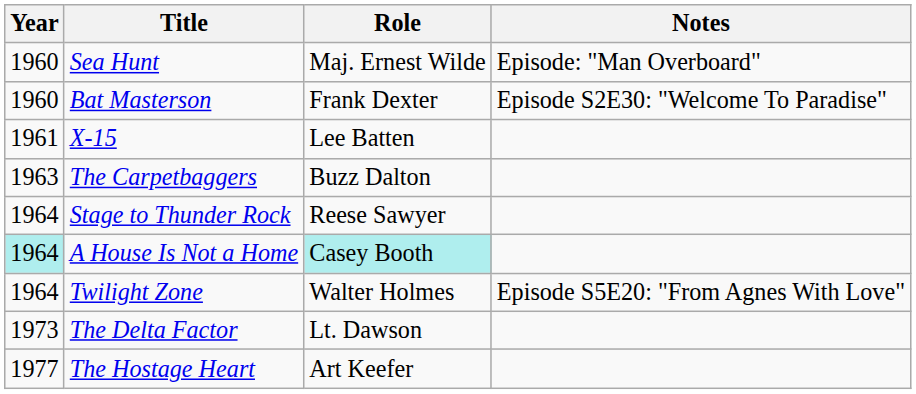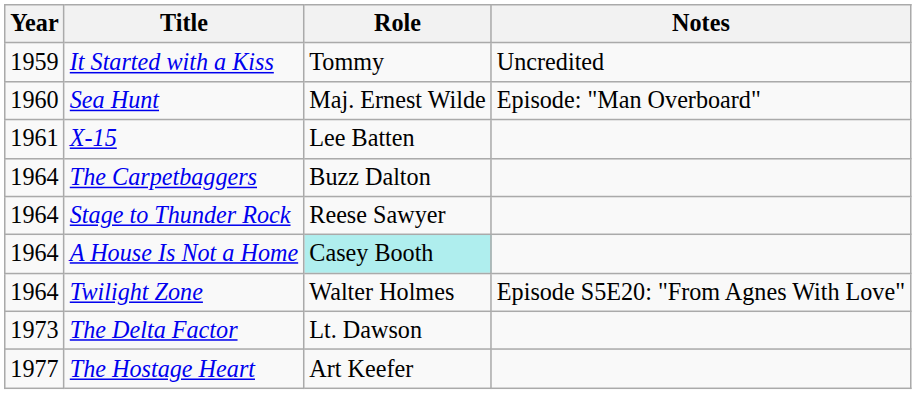+ row: 1959 | It Started with a Kiss | Tommy | Uncredited
- row: 1960 | Bat Masterson | Frank Dexter | Episode S2E30: "Welcome To Paradise"
The Carpetbaggers | Year: 1963 -> 1964
A House Is Not a Home | Year: paleturquoise background -> no background
